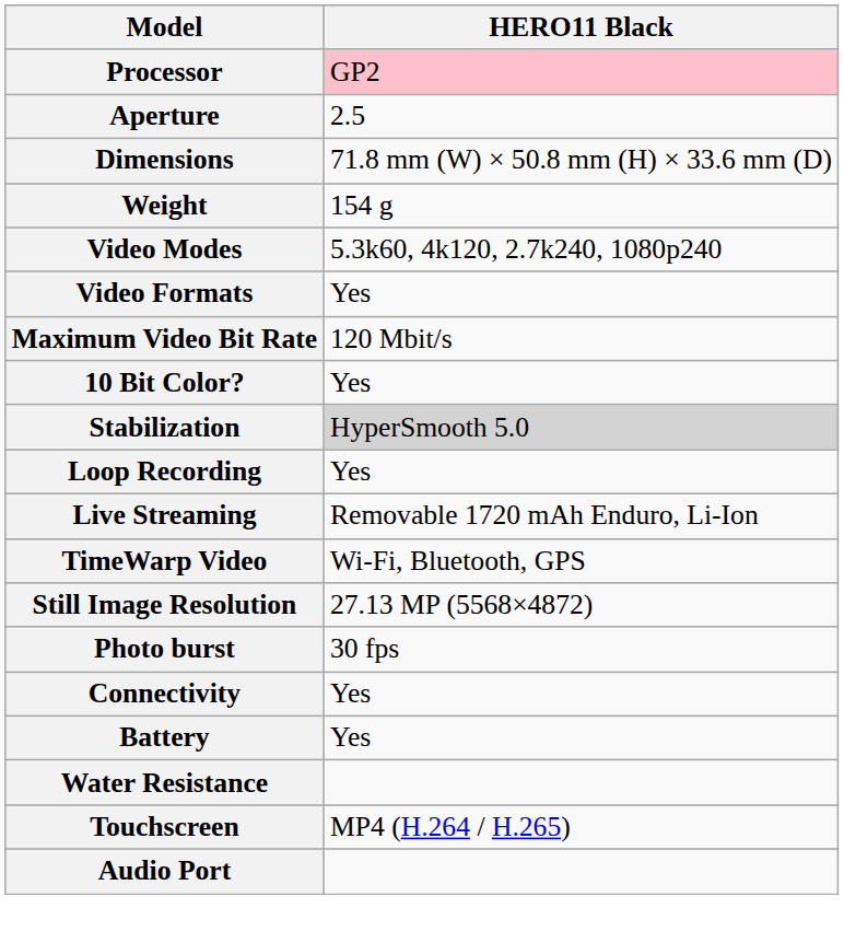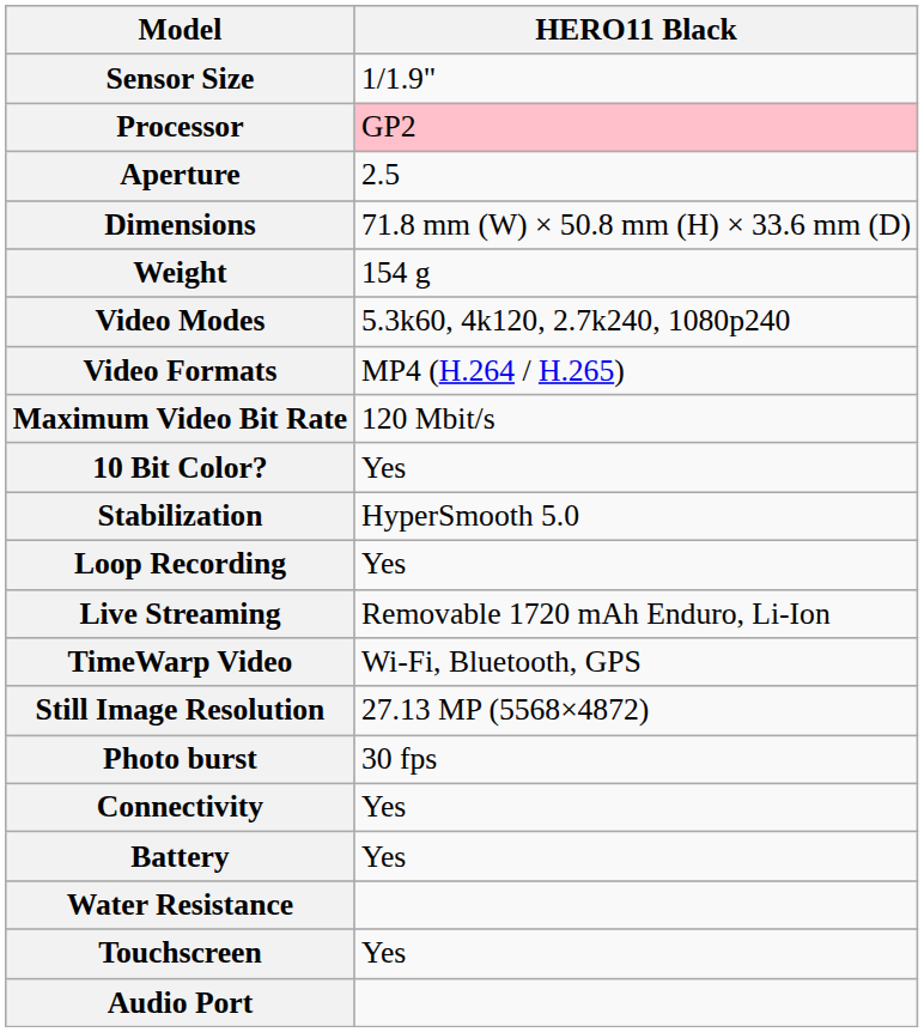+ row: Sensor Size | 1/1.9"
Video Formats | HERO11 Black: Yes -> MP4 (H.264 / H.265)
Stabilization | HERO11 Black: lightgrey background -> no background
Touchscreen | HERO11 Black: MP4 (H.264 / H.265) -> Yes
